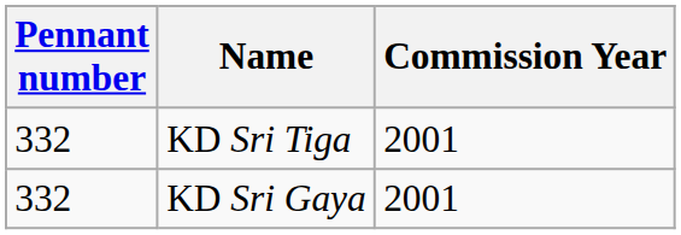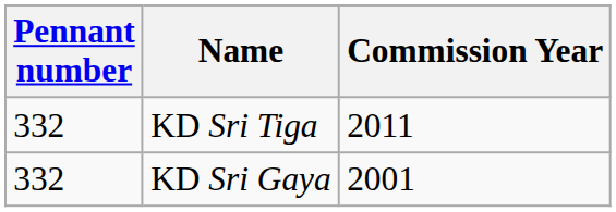KD Sri Tiga | Commission Year: 2001 -> 2011
